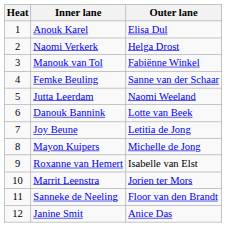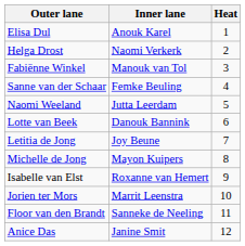columns swapped: Heat <-> Outer lane
